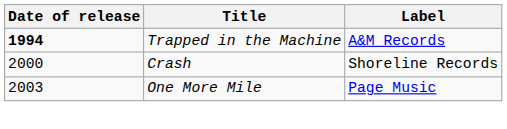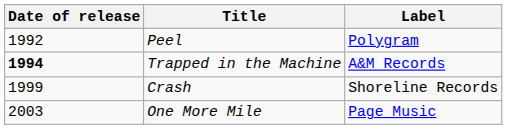+ row: 1992 | Peel | Polygram
Crash | Date of release: 2000 -> 1999
